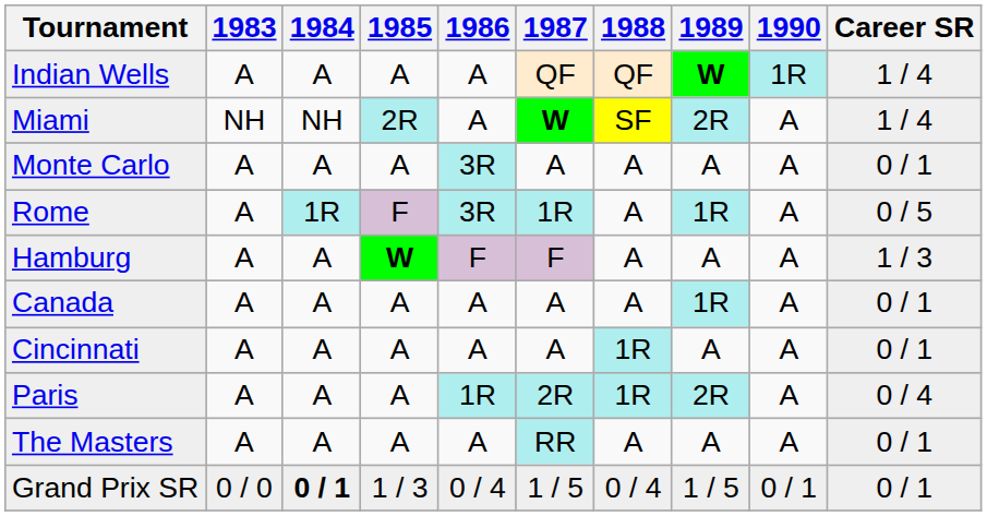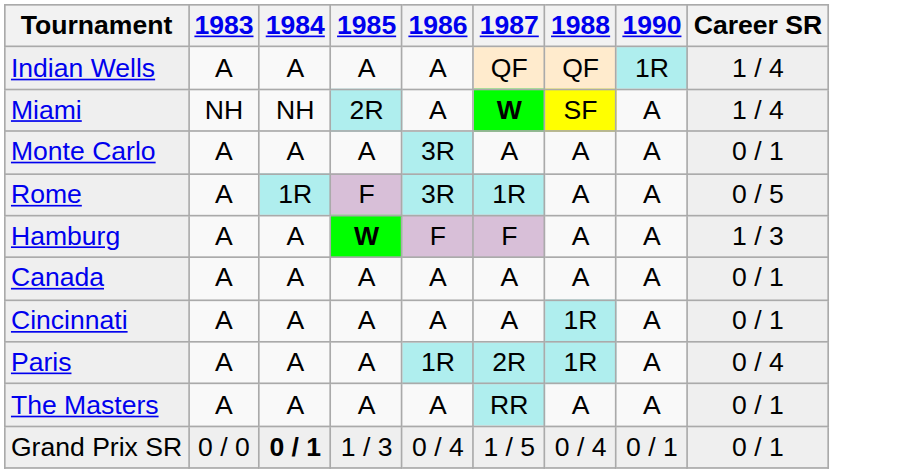- column: 1989 | W | 2R | A | 1R | A | 1R | A | 2R | A | 1 / 5
